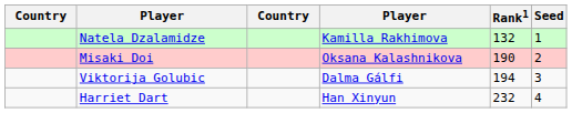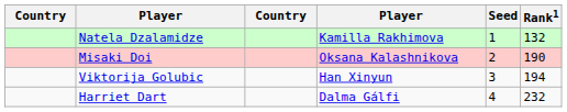columns swapped: Rank1 <-> Seed
Viktorija Golubic | column 4: Dalma Gálfi -> Han Xinyun
Harriet Dart | column 4: Han Xinyun -> Dalma Gálfi
